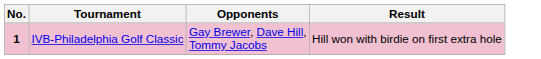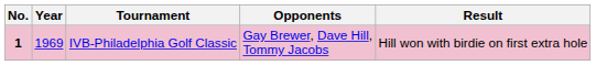+ column: Year | 1969
